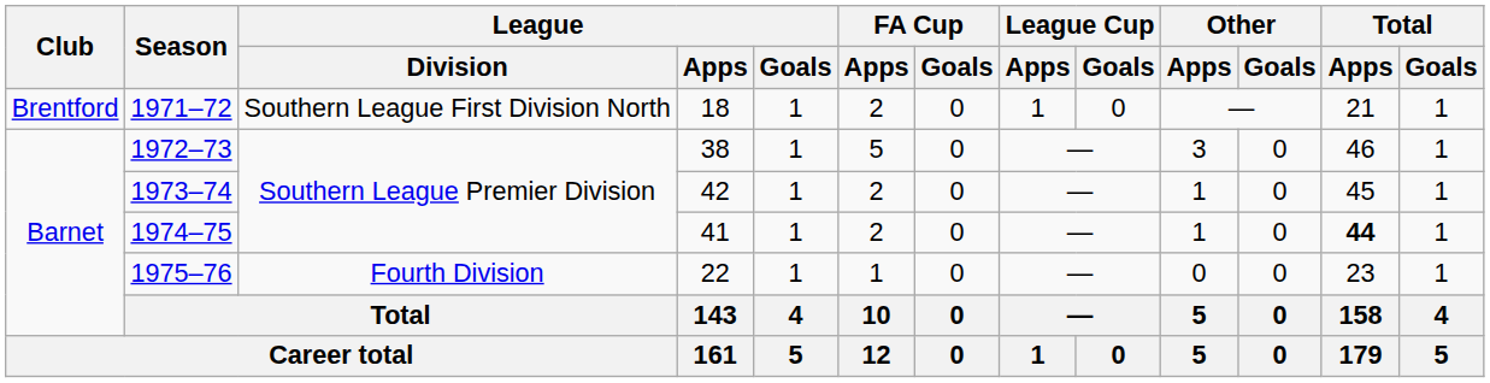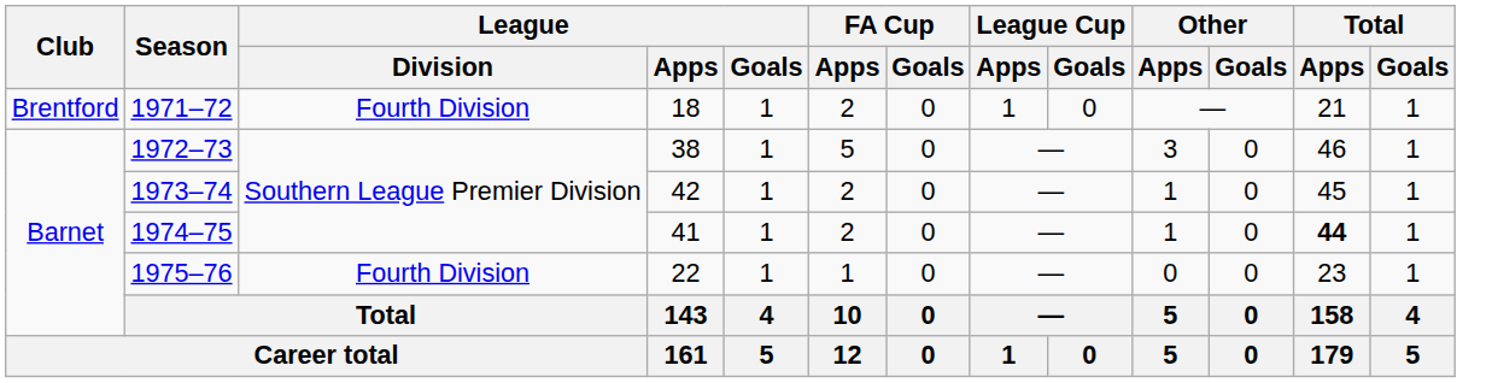1971–72 | League / Division: Southern League First Division North -> Fourth Division
